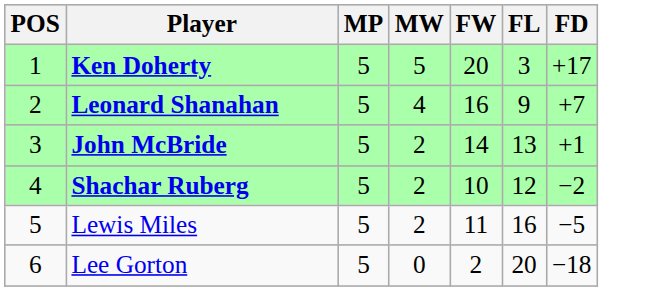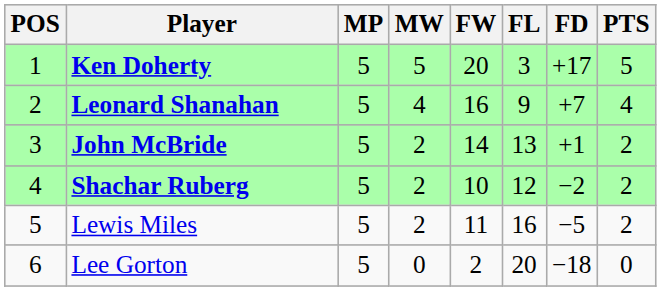+ column: PTS | 5 | 4 | 2 | 2 | 2 | 0
